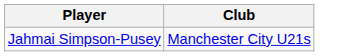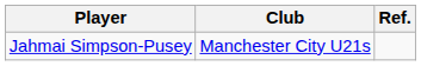+ column: Ref.
